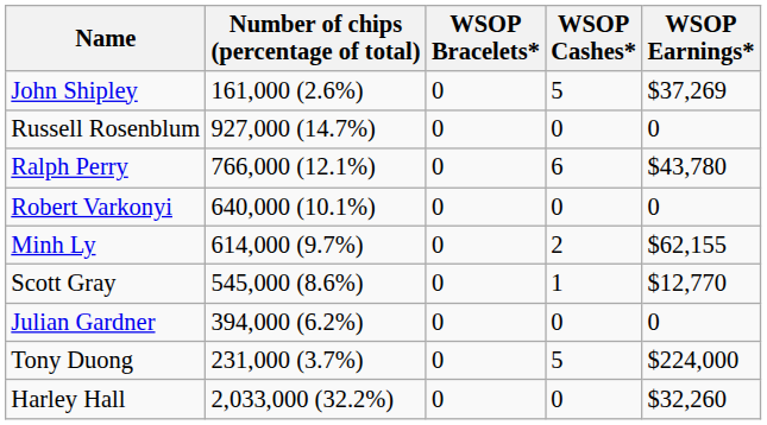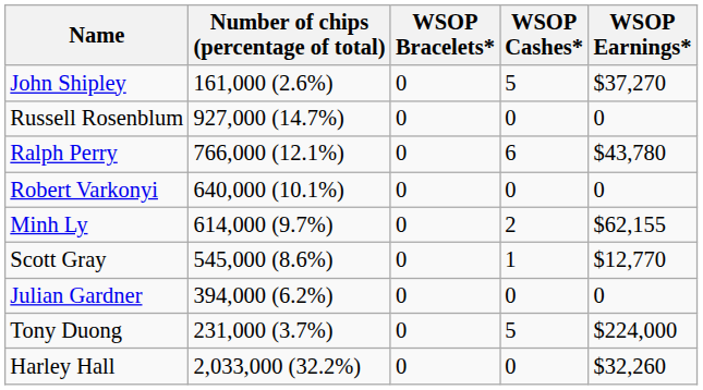John Shipley | WSOP Earnings*: $37,269 -> $37,270
